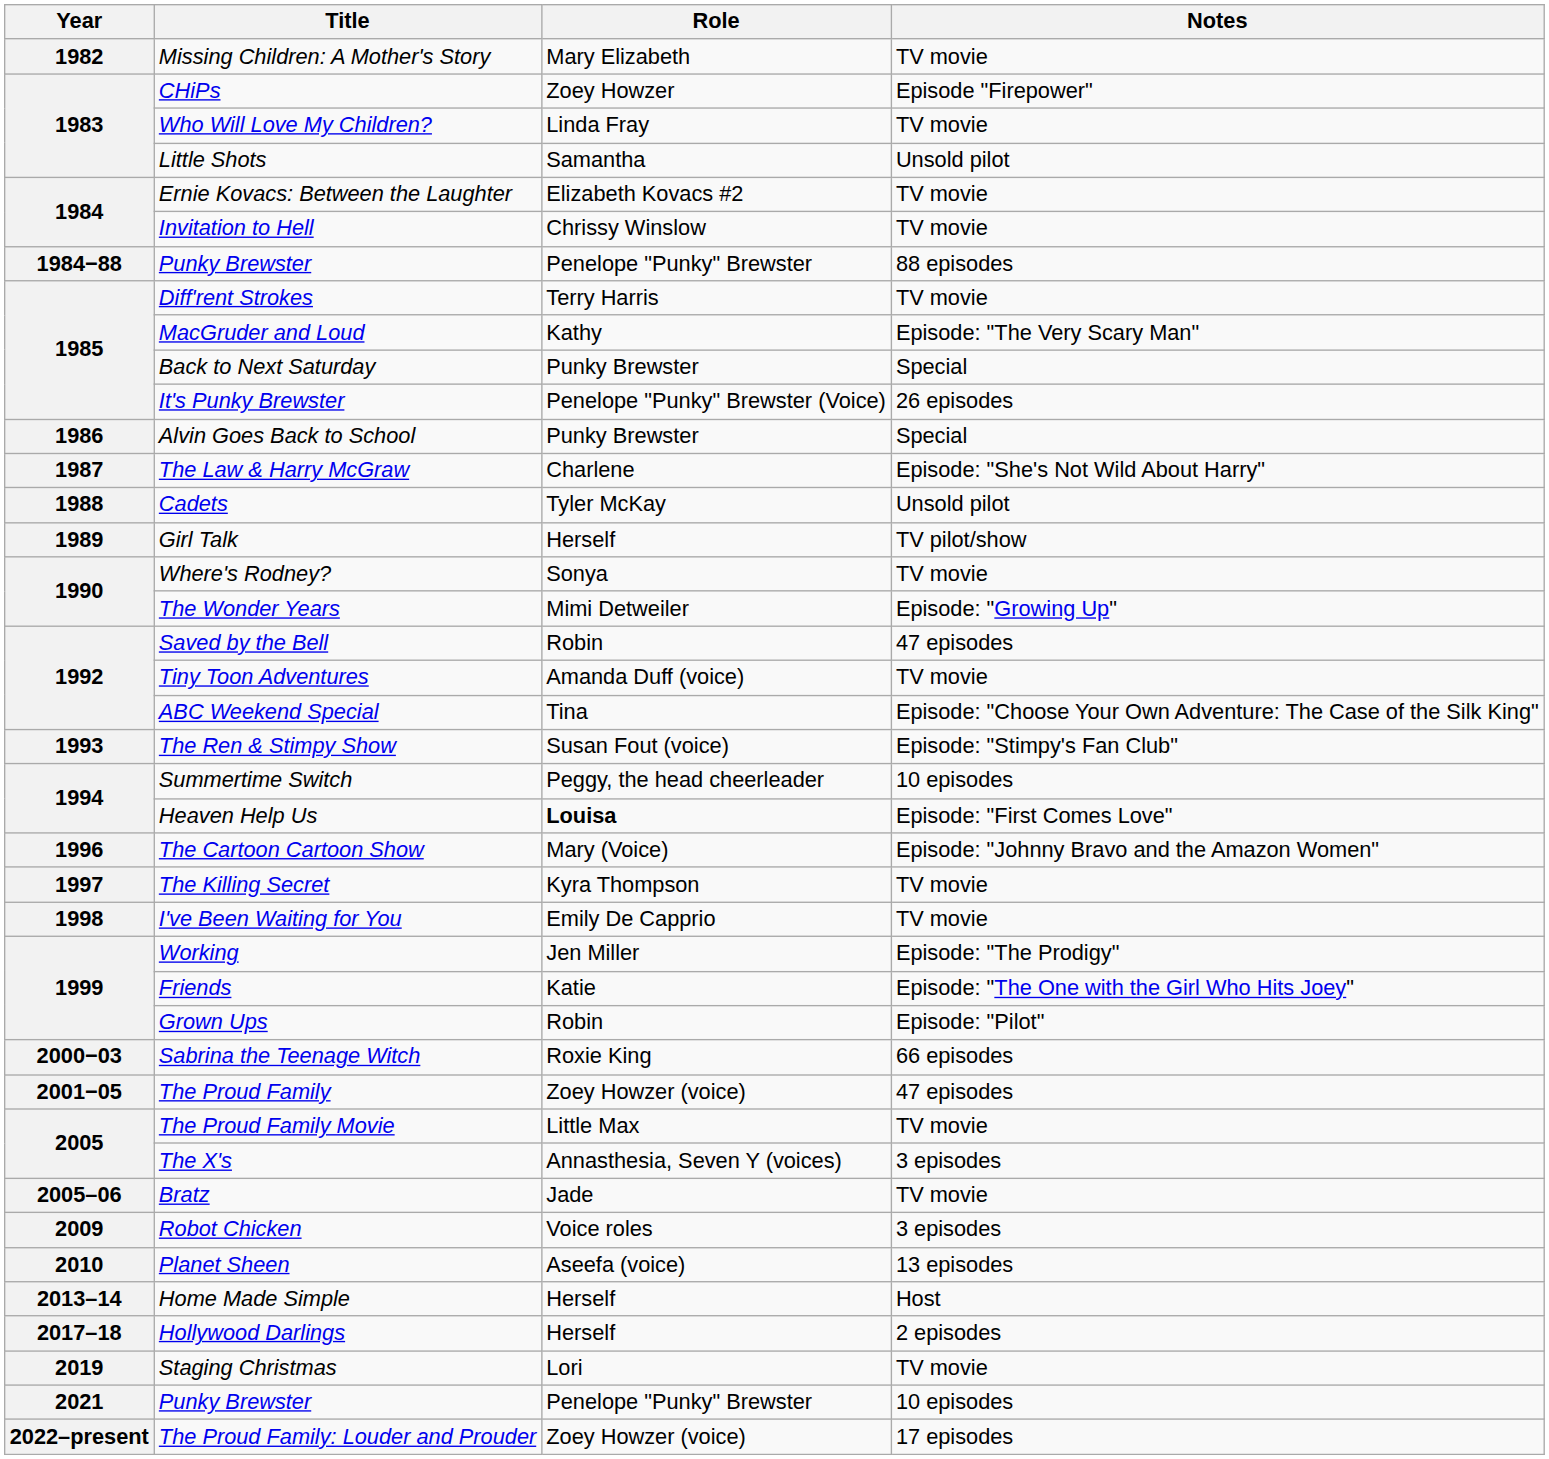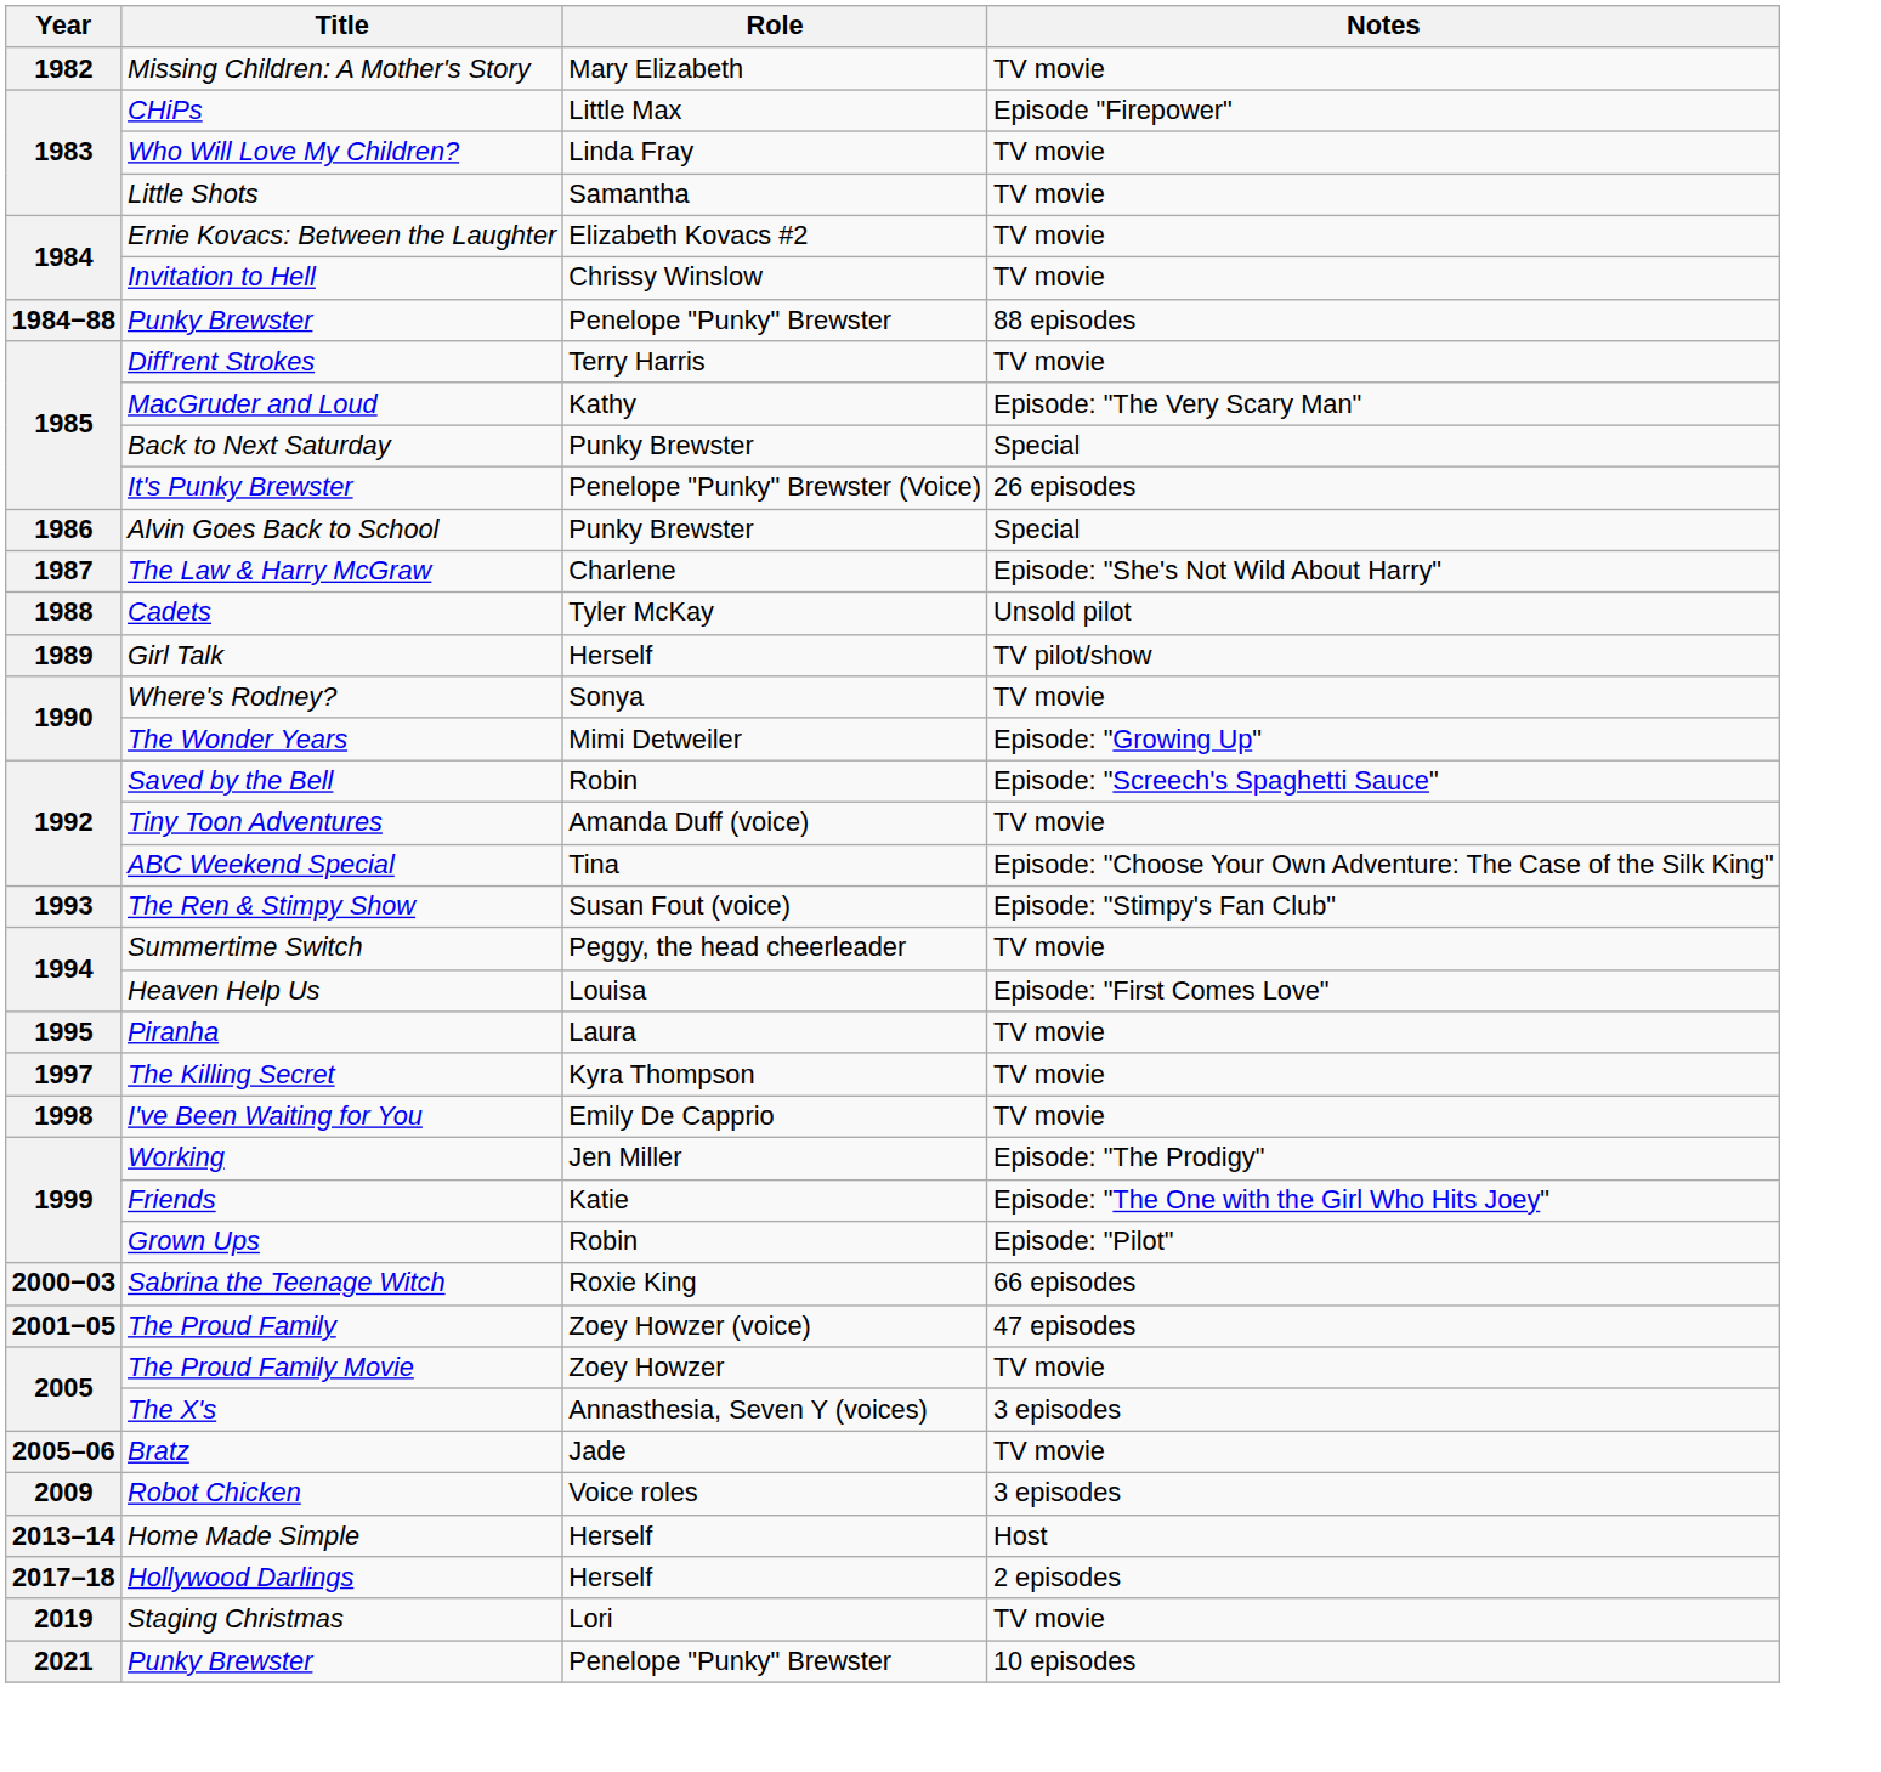CHiPs | Role: Zoey Howzer -> Little Max
Little Shots | Notes: Unsold pilot -> TV movie
Saved by the Bell | Notes: 47 episodes -> Episode: "Screech's Spaghetti Sauce"
Summertime Switch | Notes: 10 episodes -> TV movie
Heaven Help Us | Role: bold -> normal
+ row: 1995 | Piranha | Laura | TV movie
- row: 1996 | The Cartoon Cartoon Show | Mary (Voice) | Episode: "Johnny Bravo and the Amazon Women"
The Proud Family Movie | Role: Little Max -> Zoey Howzer
- row: 2010 | Planet Sheen | Aseefa (voice) | 13 episodes
- row: 2022–present | The Proud Family: Louder and Prouder | Zoey Howzer (voice) | 17 episodes
